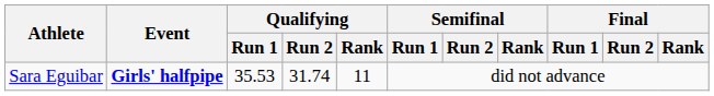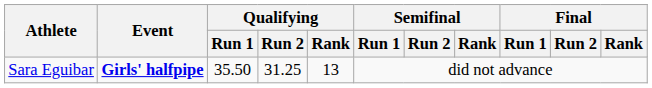Sara Eguibar | Qualifying / Run 1: 35.53 -> 35.50
Sara Eguibar | Qualifying / Run 2: 31.74 -> 31.25
Sara Eguibar | Qualifying / Rank: 11 -> 13
